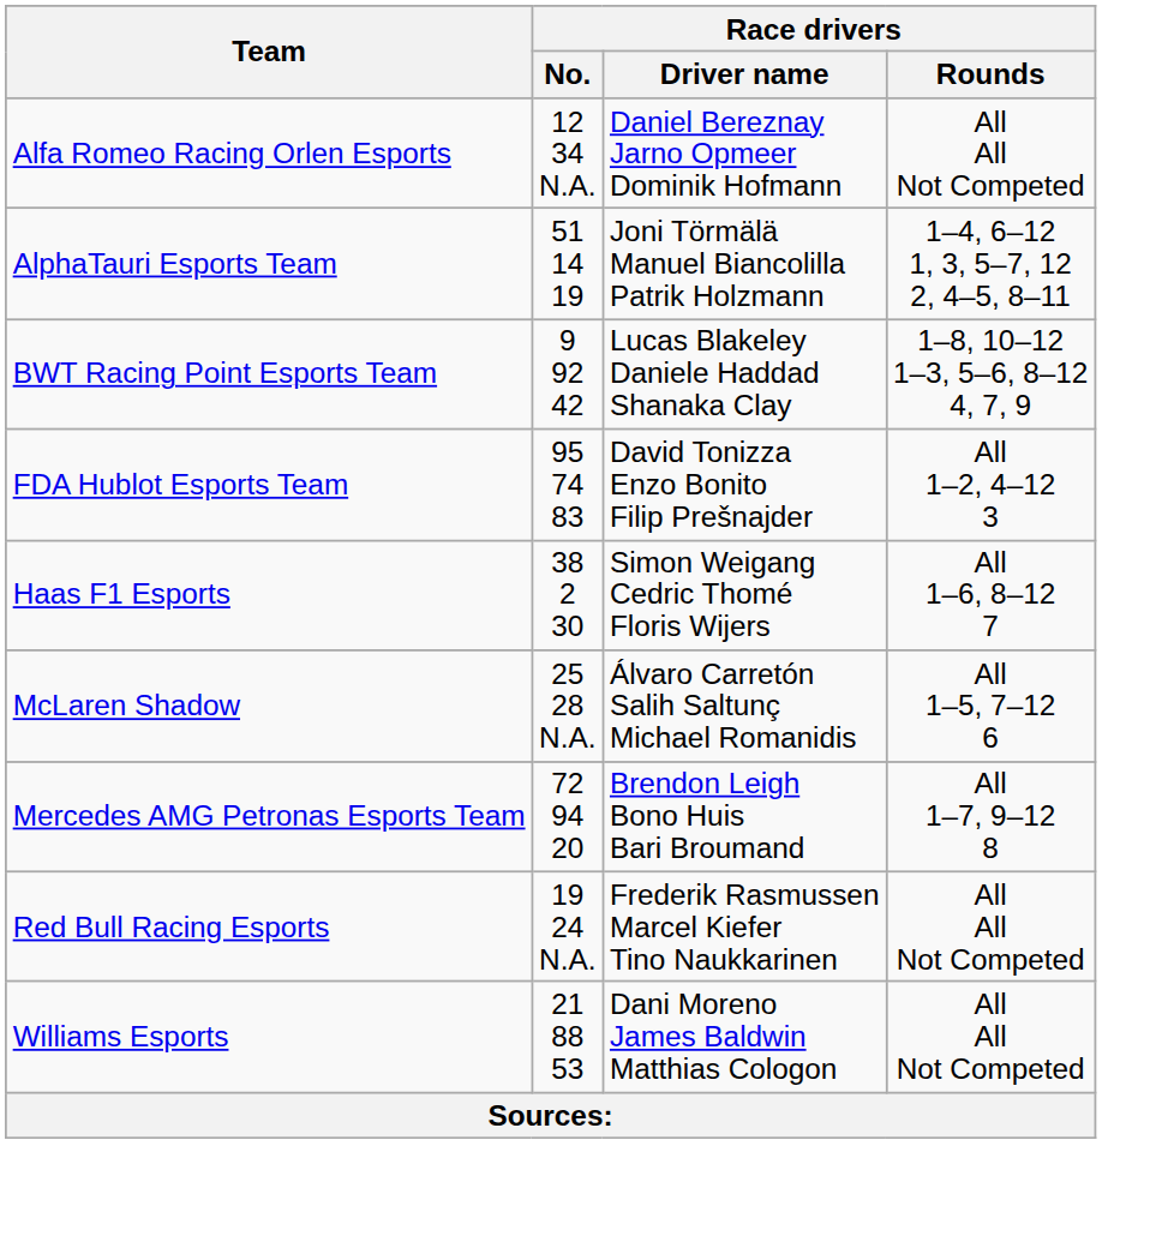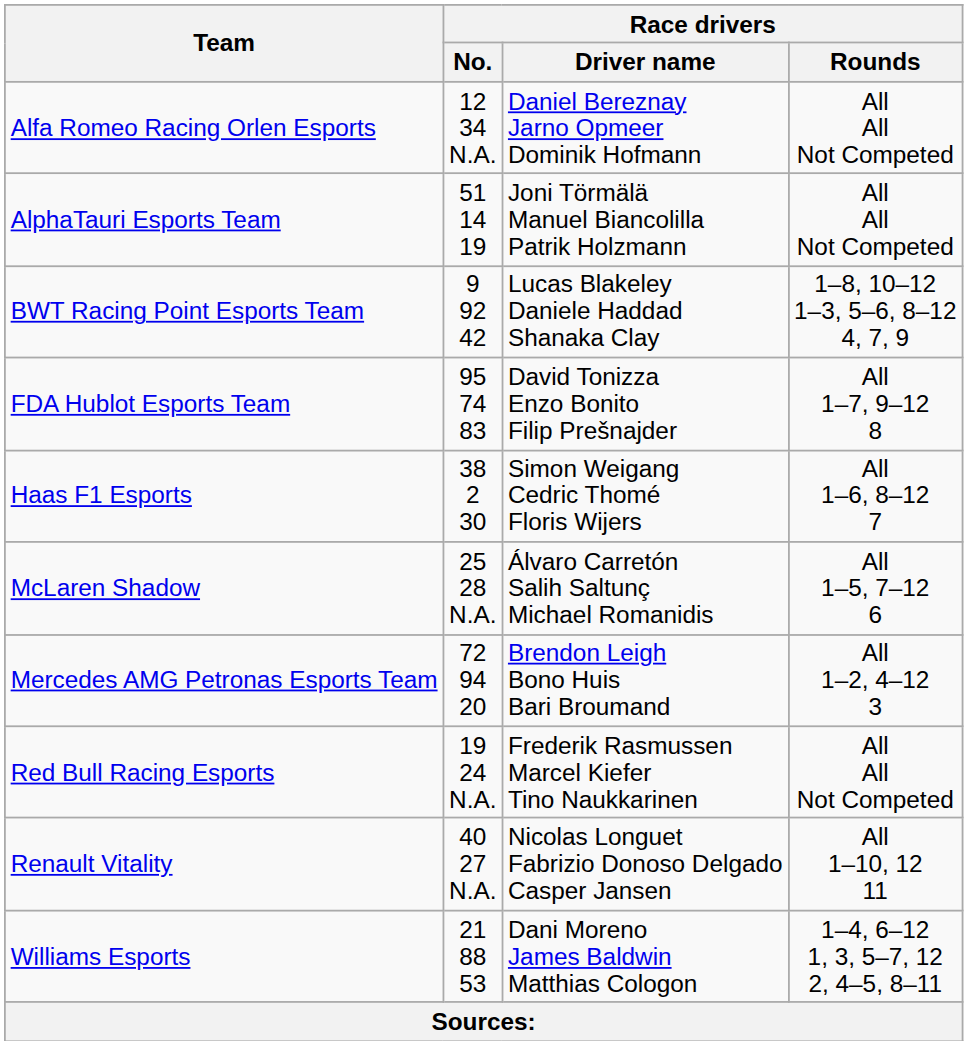AlphaTauri Esports Team | Race drivers / Rounds: 1–4, 6–12 1, 3, 5–7, 12 2, 4–5, 8–11 -> All All Not Competed
FDA Hublot Esports Team | Race drivers / Rounds: All 1–2, 4–12 3 -> All 1–7, 9–12 8
Mercedes AMG Petronas Esports Team | Race drivers / Rounds: All 1–7, 9–12 8 -> All 1–2, 4–12 3
+ row: Renault Vitality | 40 27 N.A. | Nicolas Longuet Fabrizio Donoso Delgado Casper Jansen | All 1–10, 12 11
Williams Esports | Race drivers / Rounds: All All Not Competed -> 1–4, 6–12 1, 3, 5–7, 12 2, 4–5, 8–11
